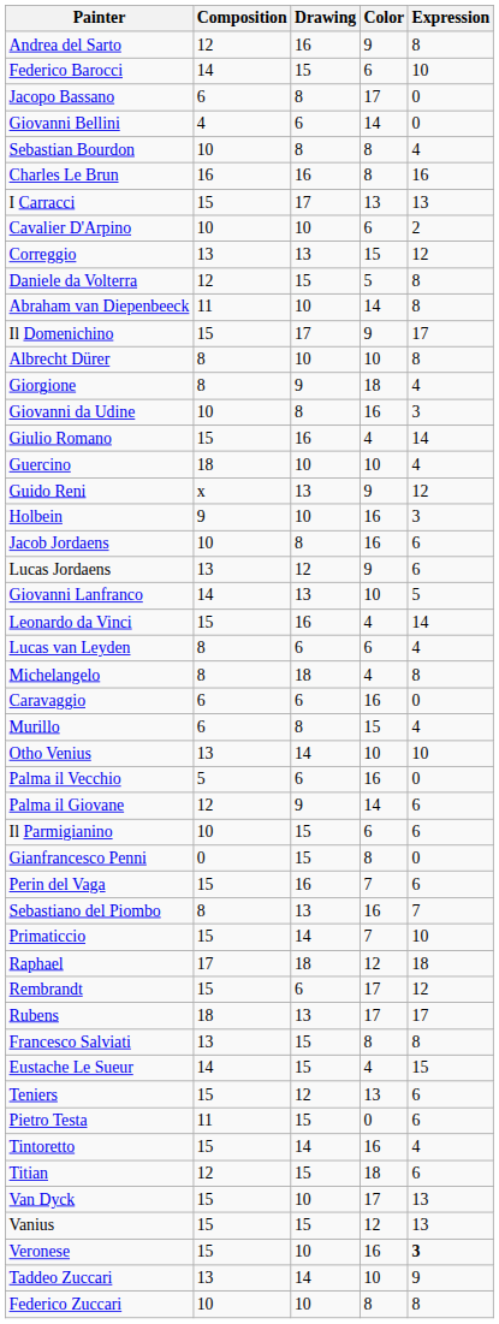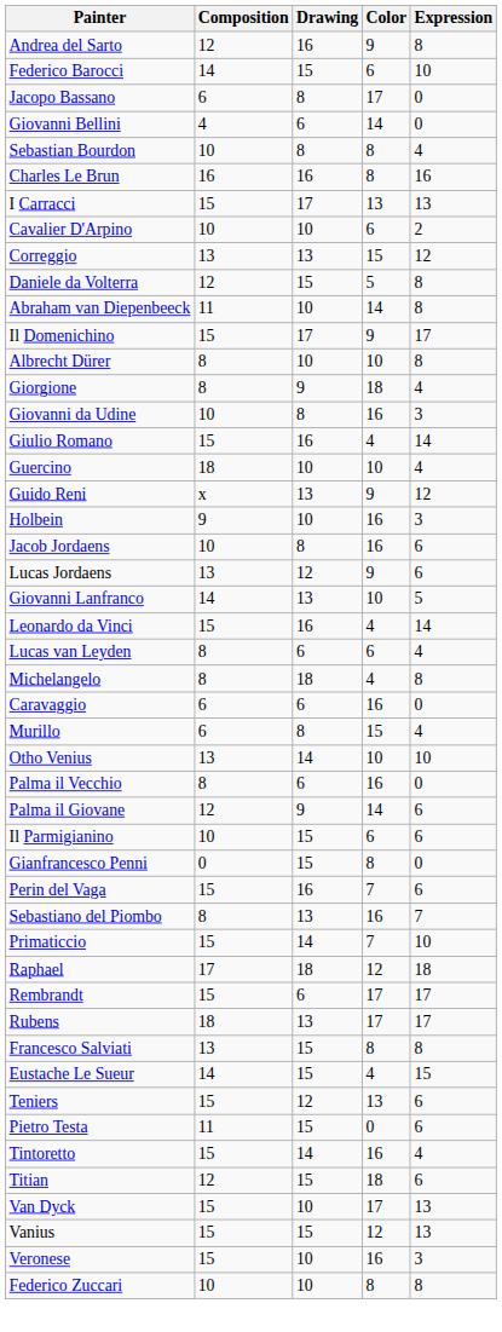Palma il Vecchio | Composition: 5 -> 8
Rembrandt | Expression: 12 -> 17
Veronese | Expression: bold -> normal
- row: Taddeo Zuccari | 13 | 14 | 10 | 9
